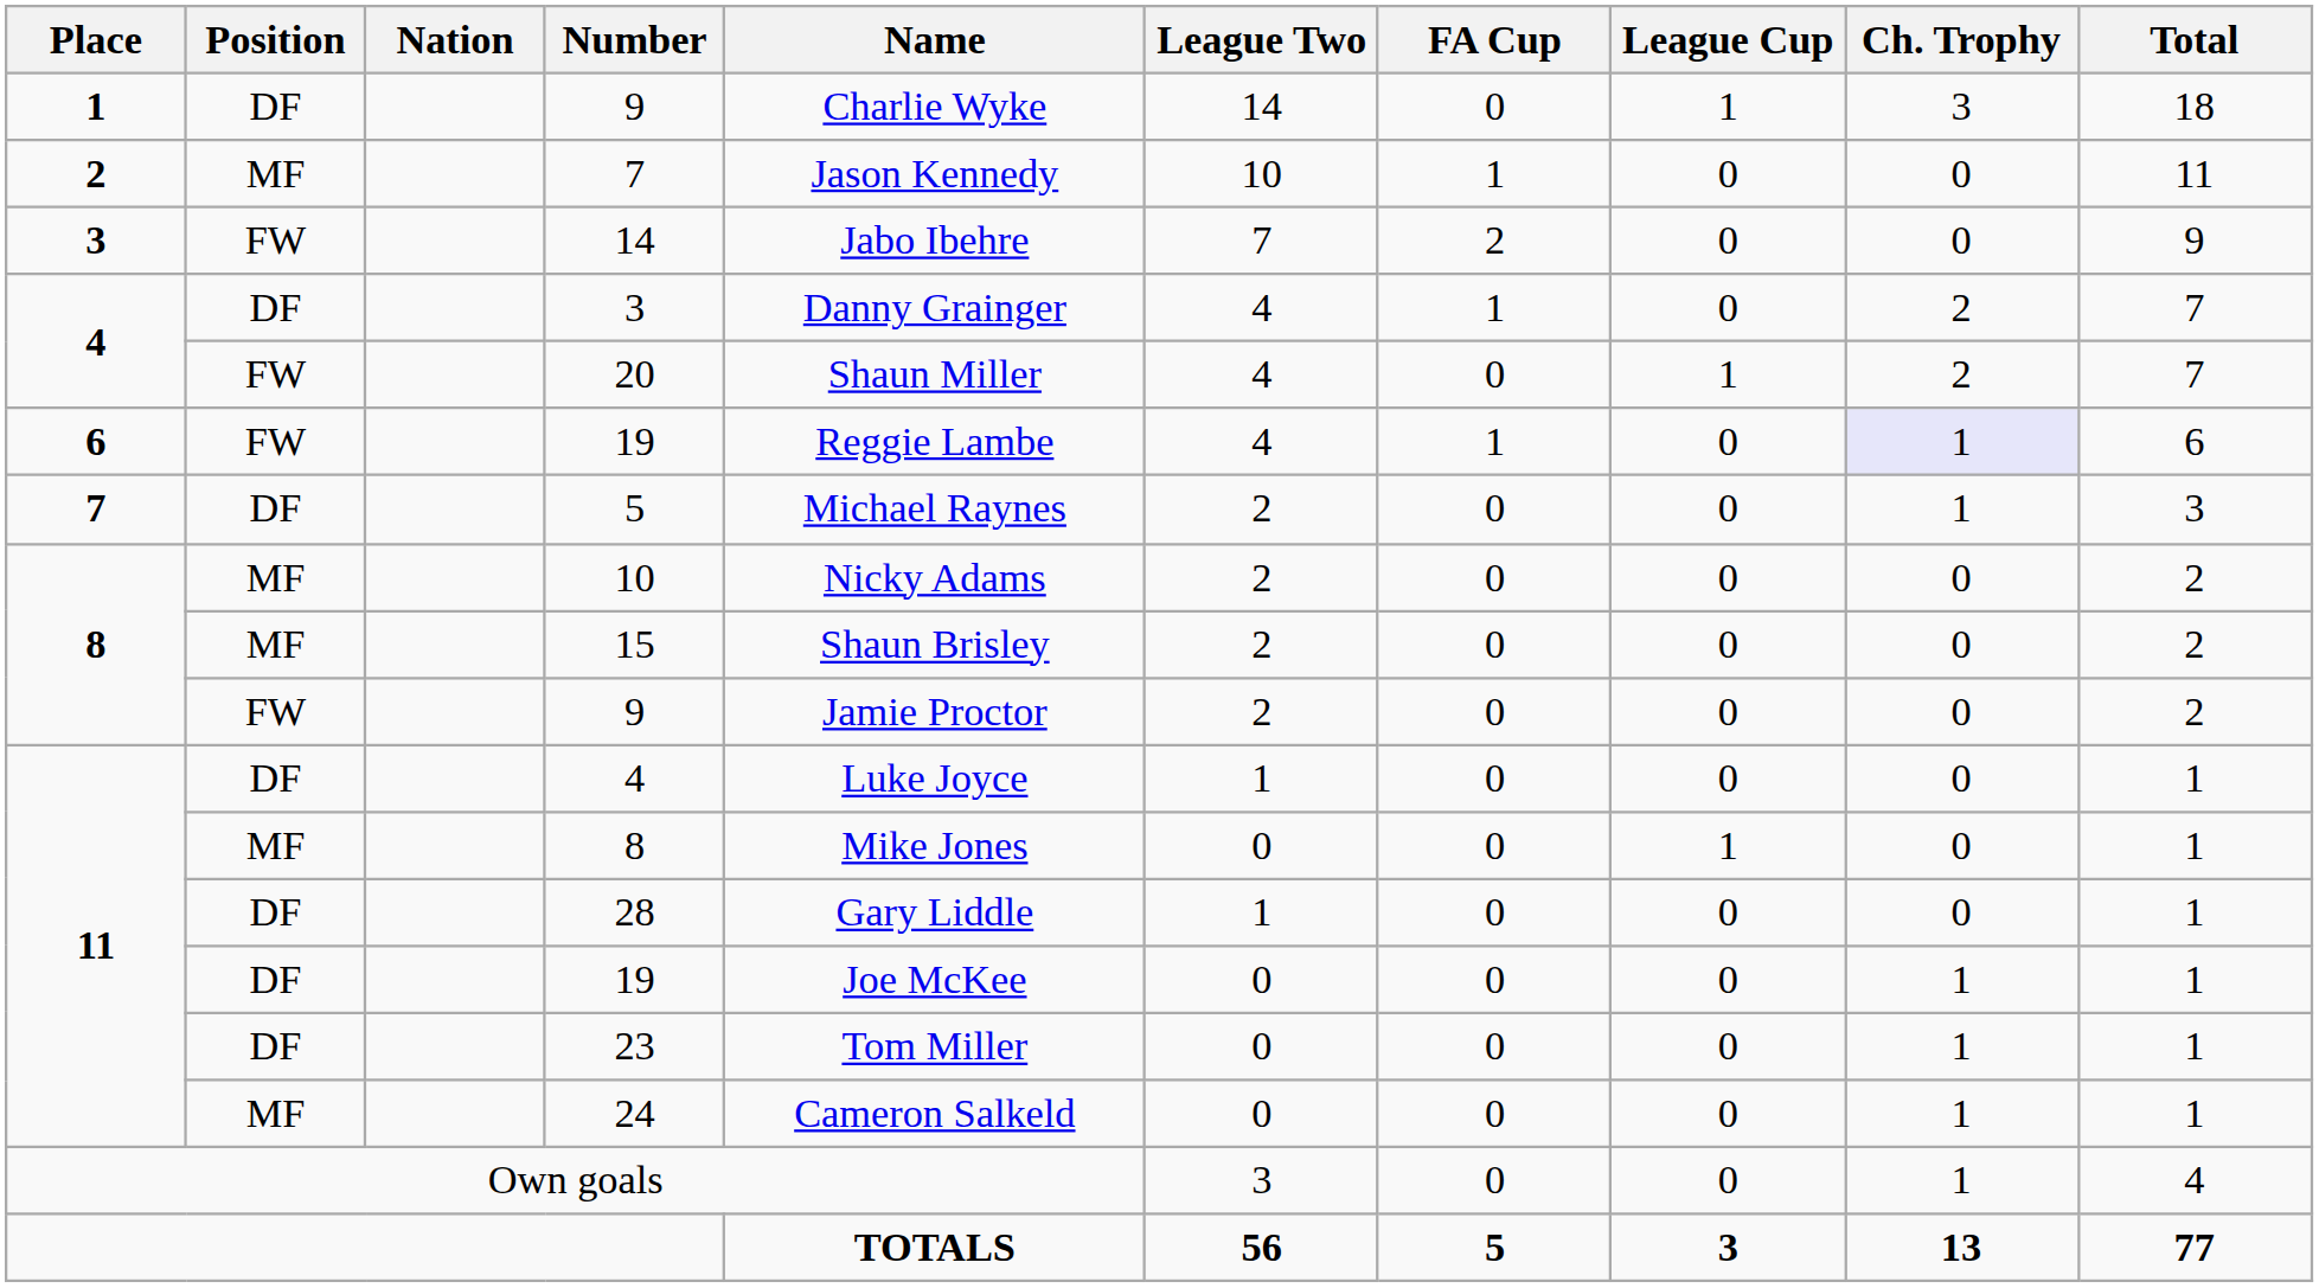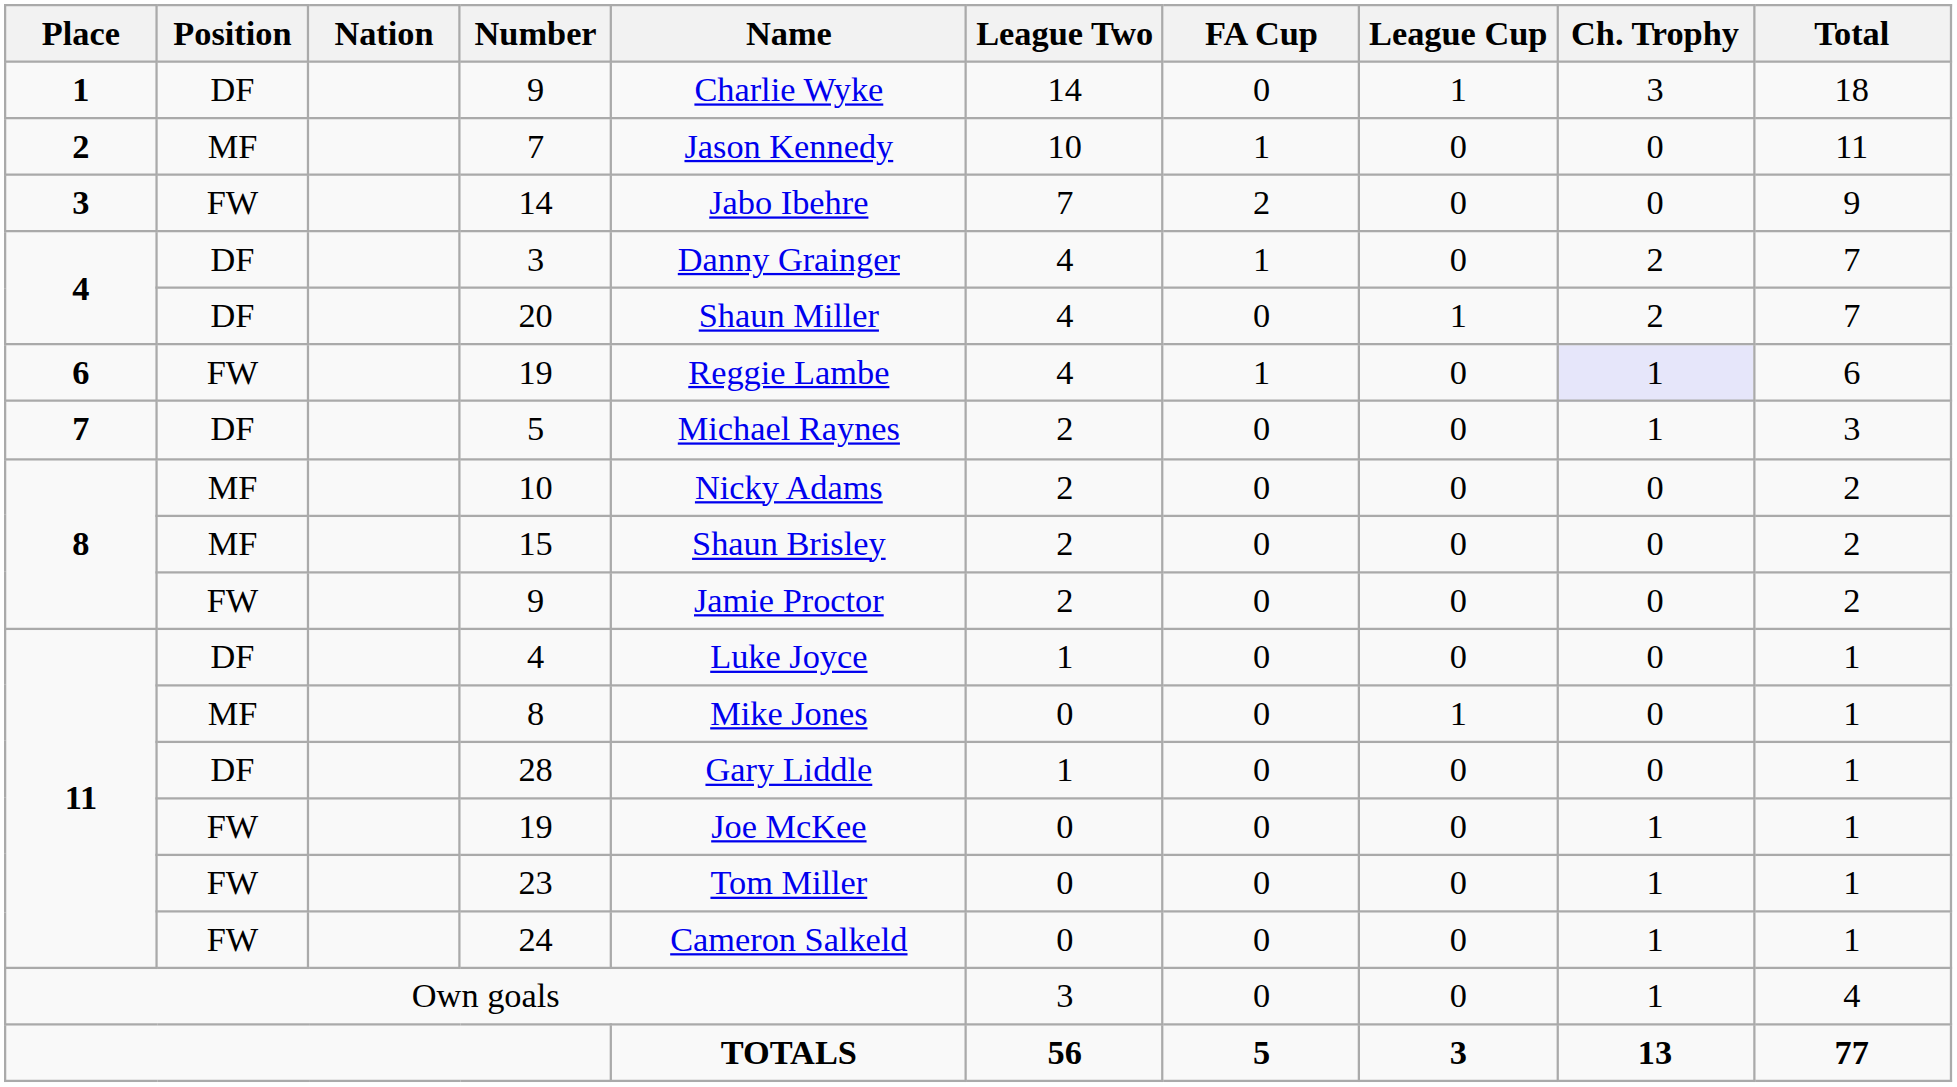20 | Position: FW -> DF
11 / 19 | Position: DF -> FW
23 | Position: DF -> FW
24 | Position: MF -> FW
